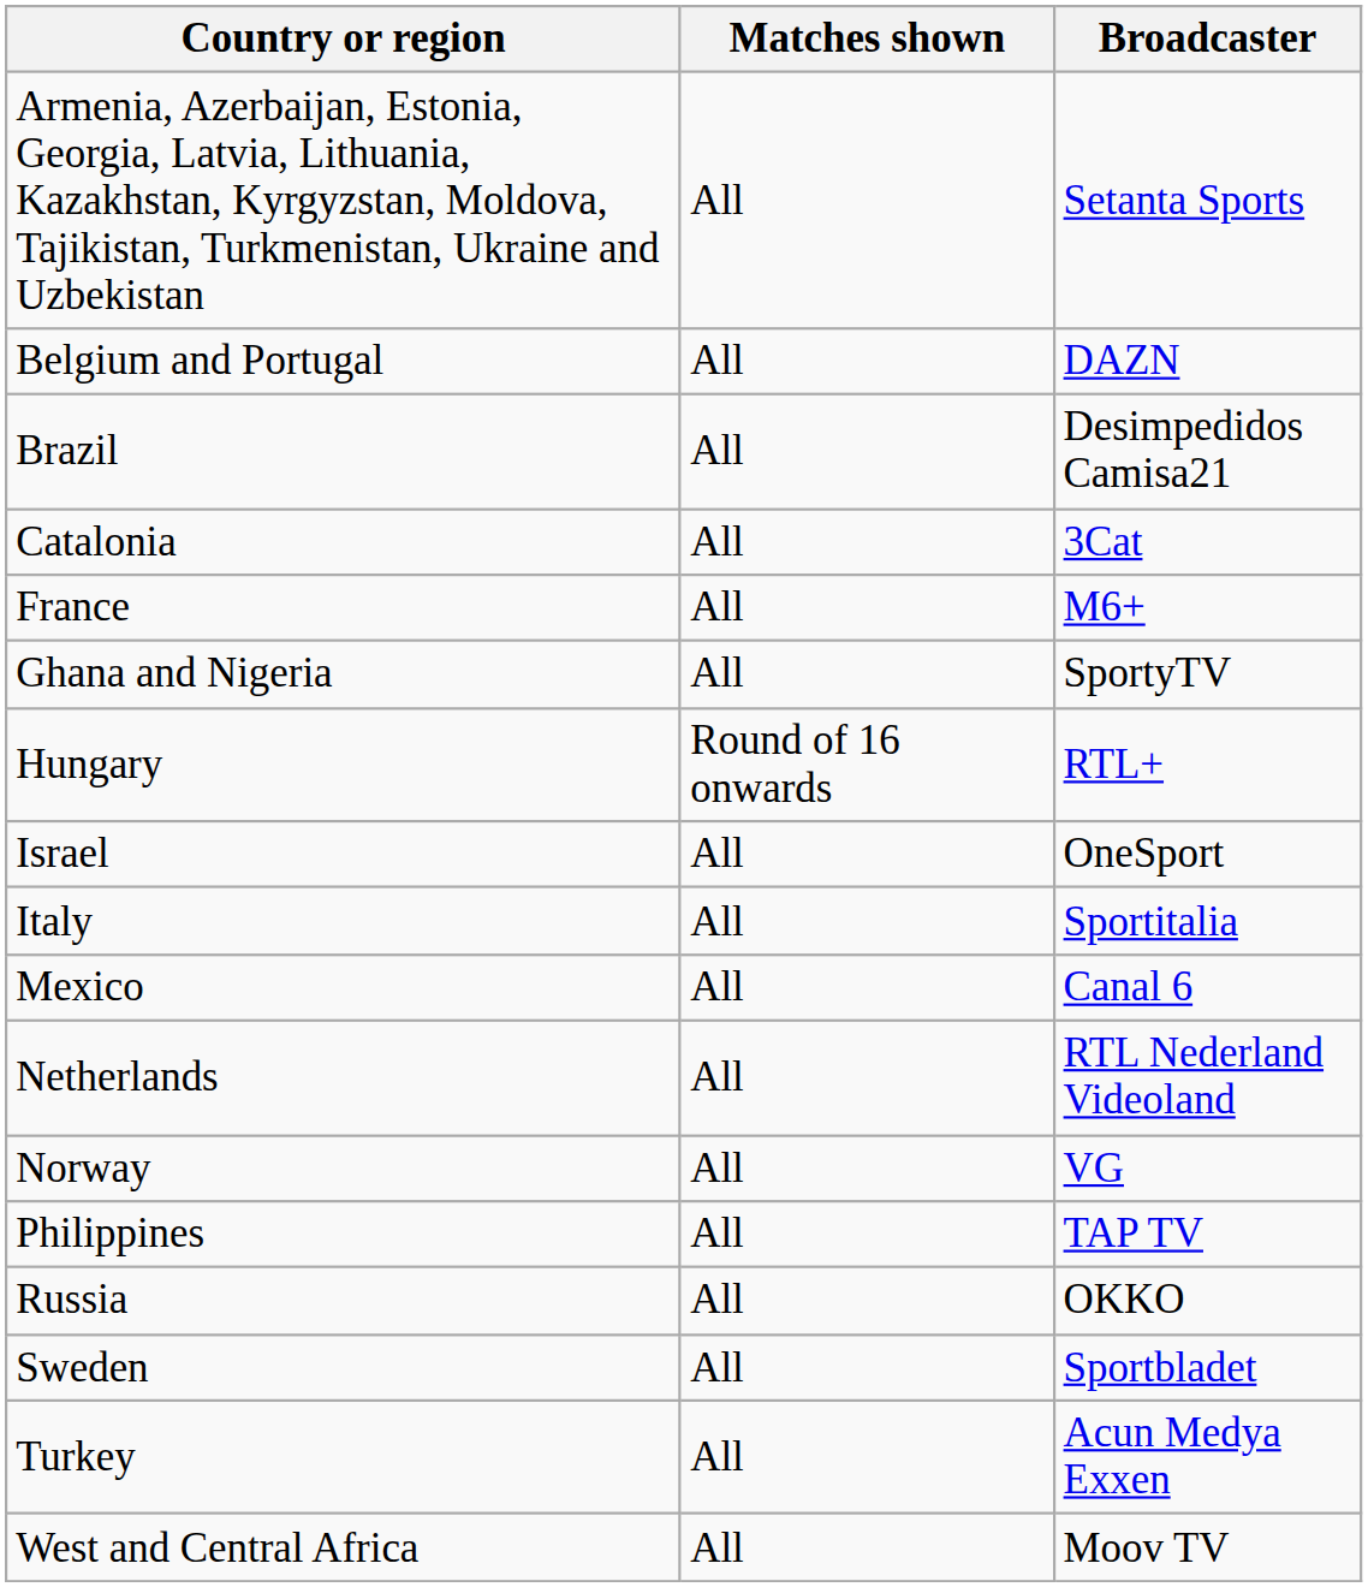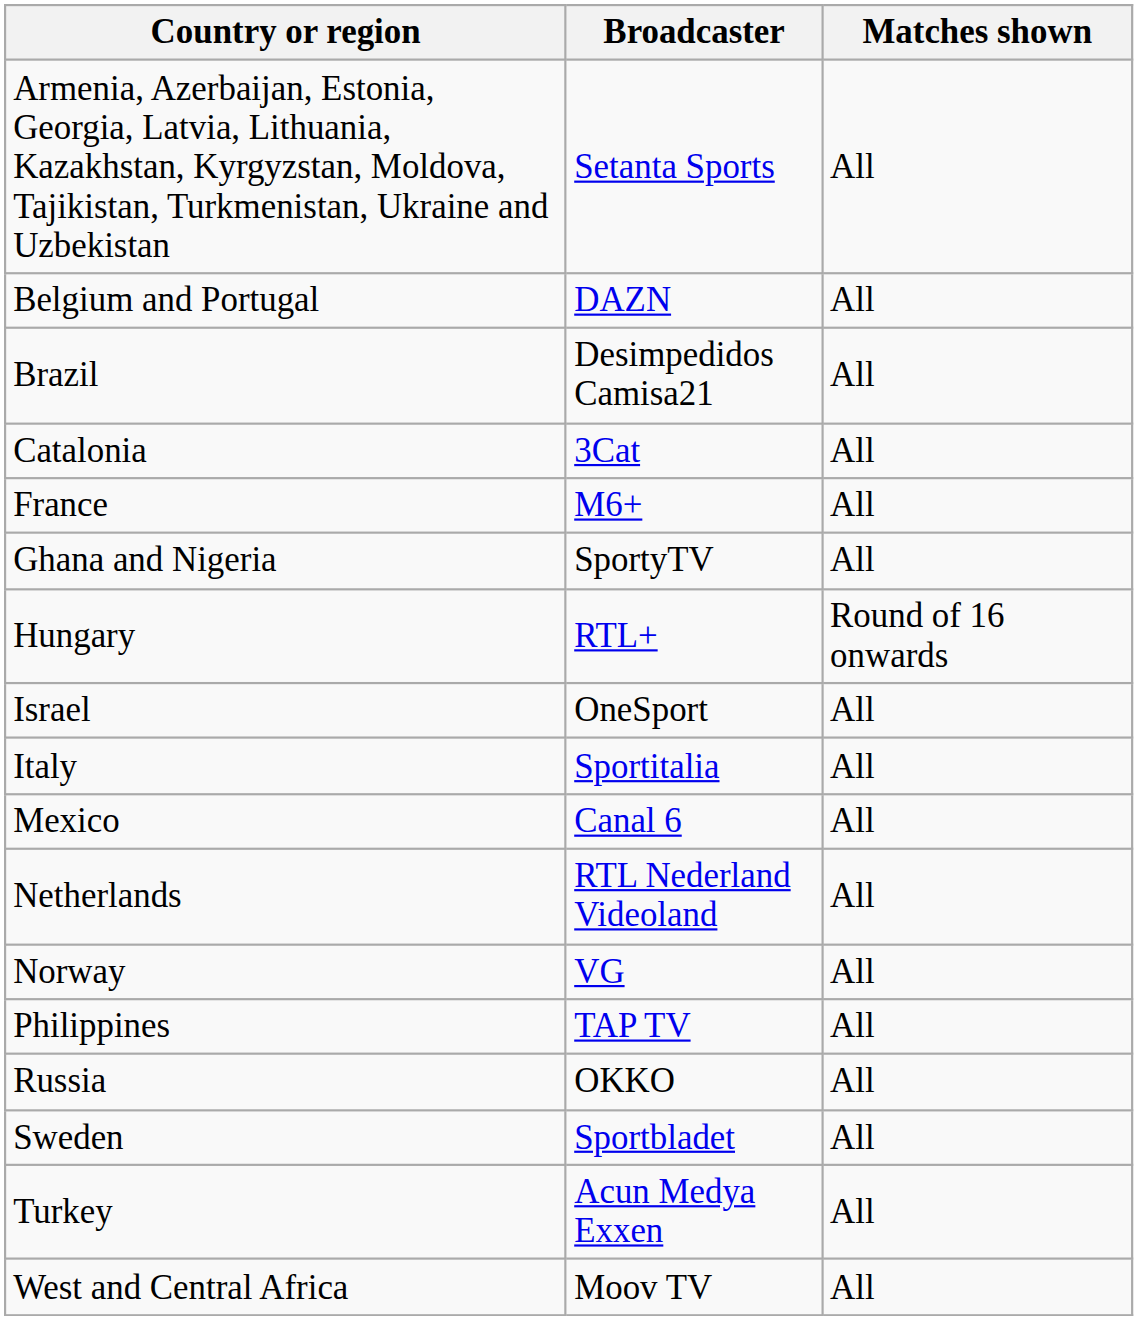columns swapped: Broadcaster <-> Matches shown
